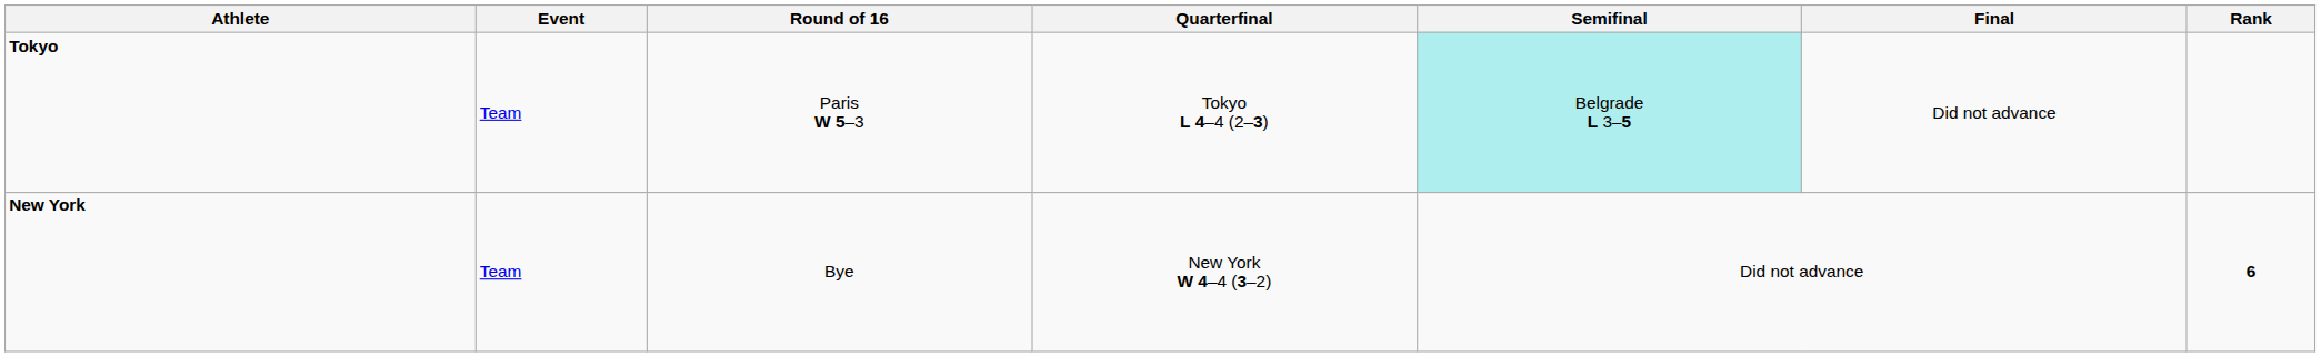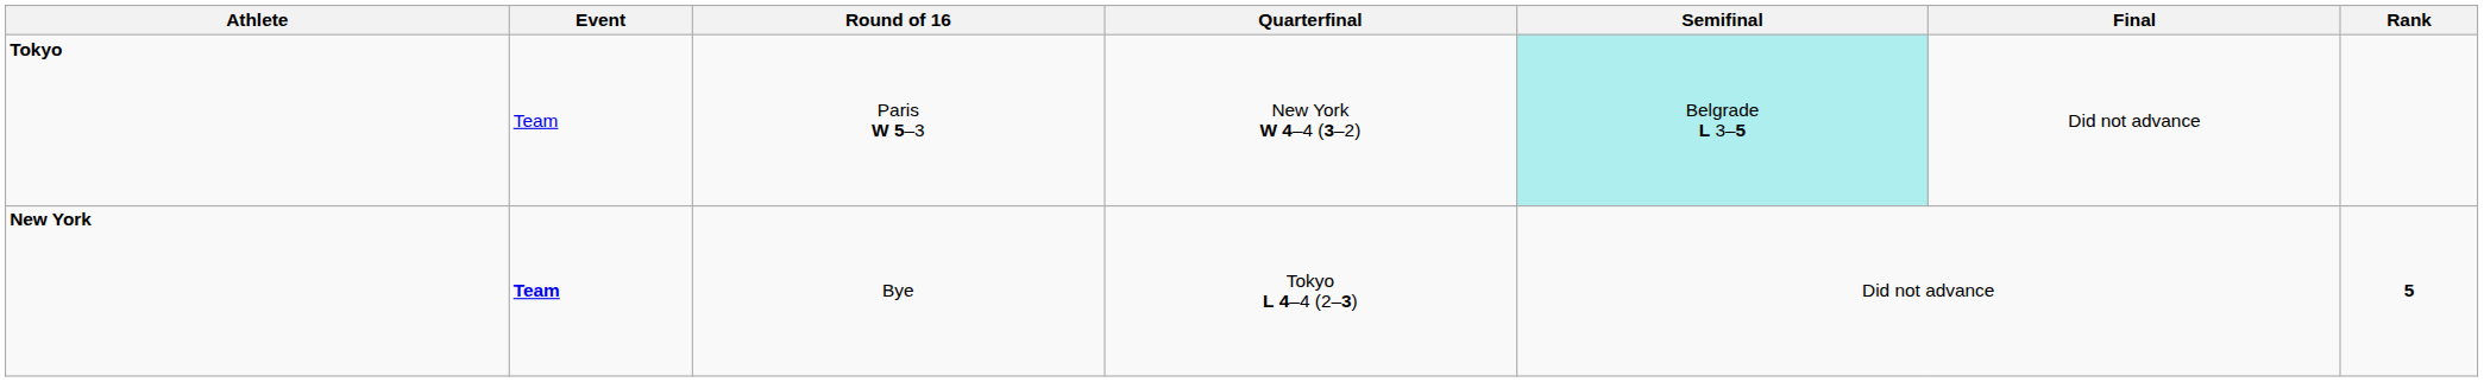Tokyo | Quarterfinal: Tokyo L 4–4 (2–3) -> New York W 4–4 (3–2)
New York | Event: normal -> bold
New York | Quarterfinal: New York W 4–4 (3–2) -> Tokyo L 4–4 (2–3)
New York | Rank: 6 -> 5
